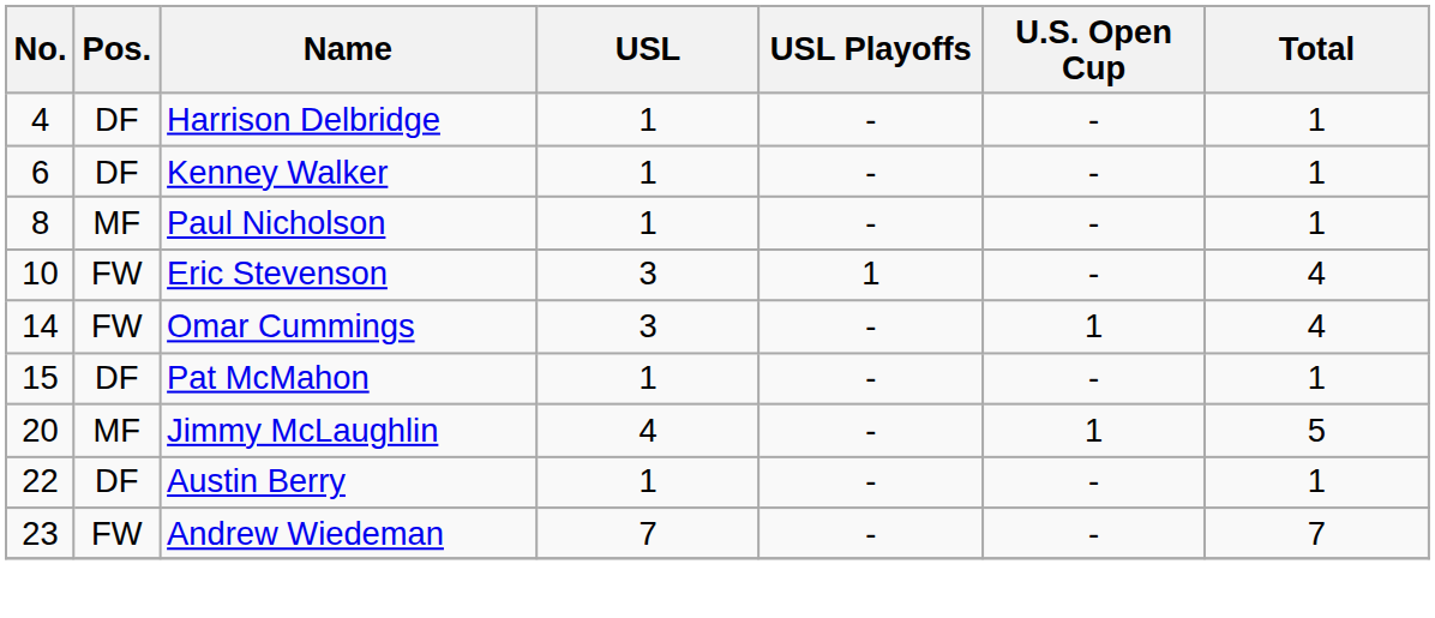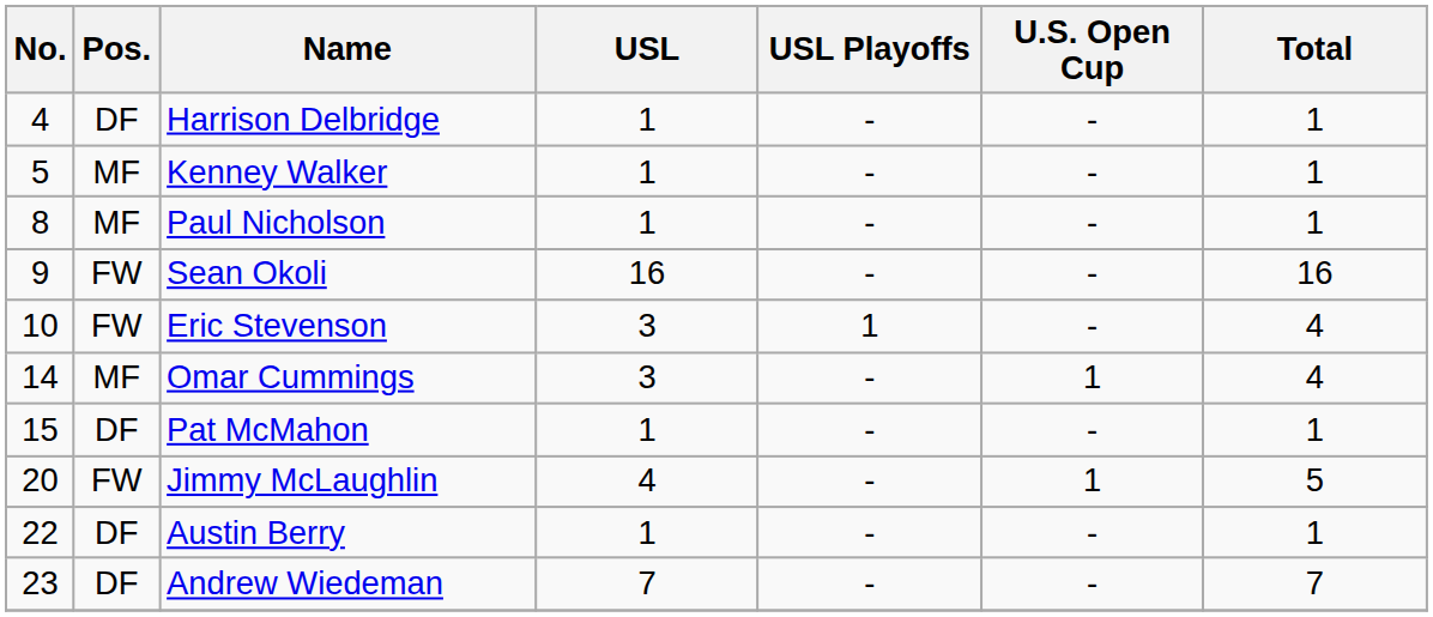Kenney Walker | No.: 6 -> 5
Kenney Walker | Pos.: DF -> MF
+ row: 9 | FW | Sean Okoli | 16 | - | - | 16
Omar Cummings | Pos.: FW -> MF
Jimmy McLaughlin | Pos.: MF -> FW
Andrew Wiedeman | Pos.: FW -> DF
